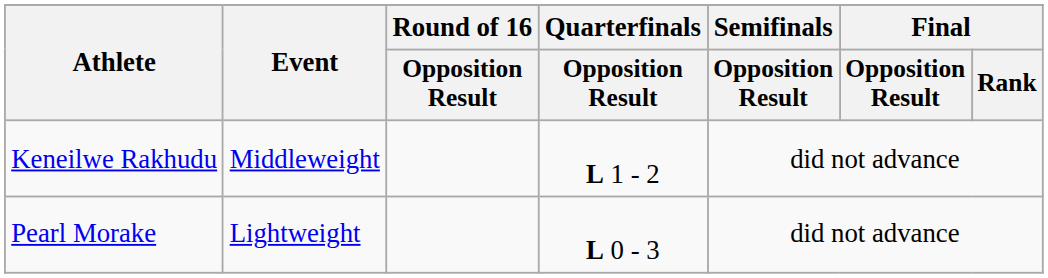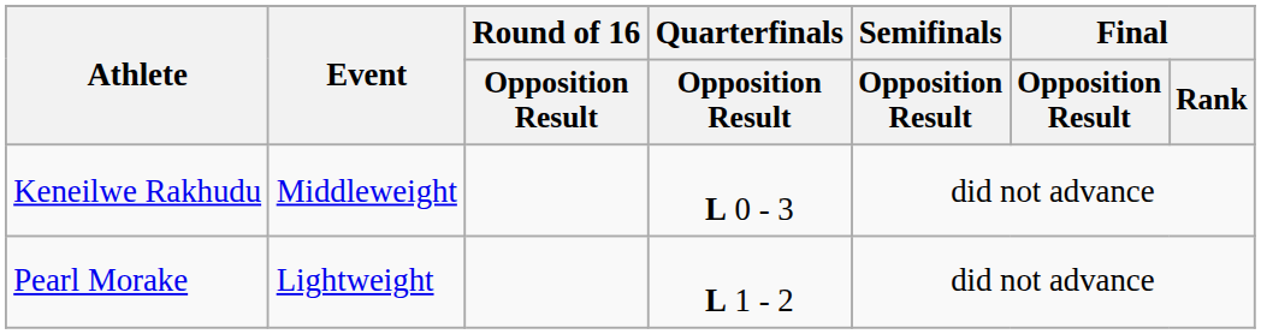Keneilwe Rakhudu | Quarterfinals / Opposition Result: L 1 - 2 -> L 0 - 3
Pearl Morake | Quarterfinals / Opposition Result: L 0 - 3 -> L 1 - 2
